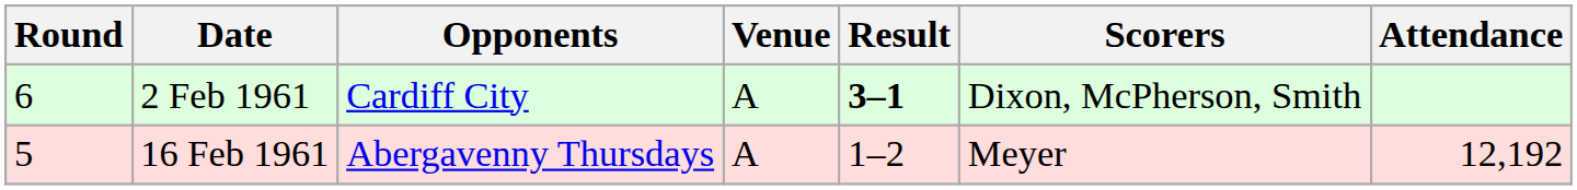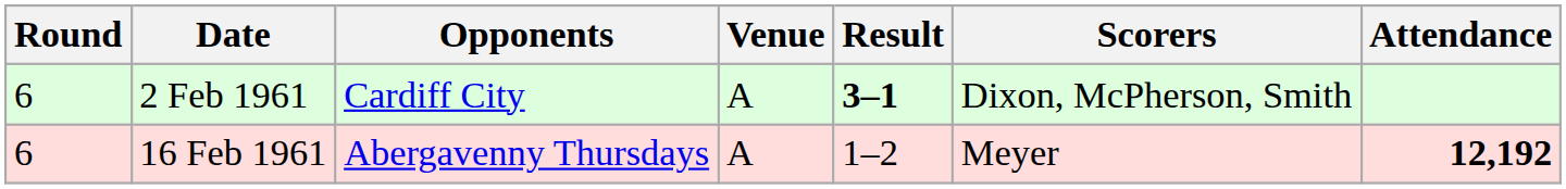16 Feb 1961 | Round: 5 -> 6
16 Feb 1961 | Attendance: normal -> bold
